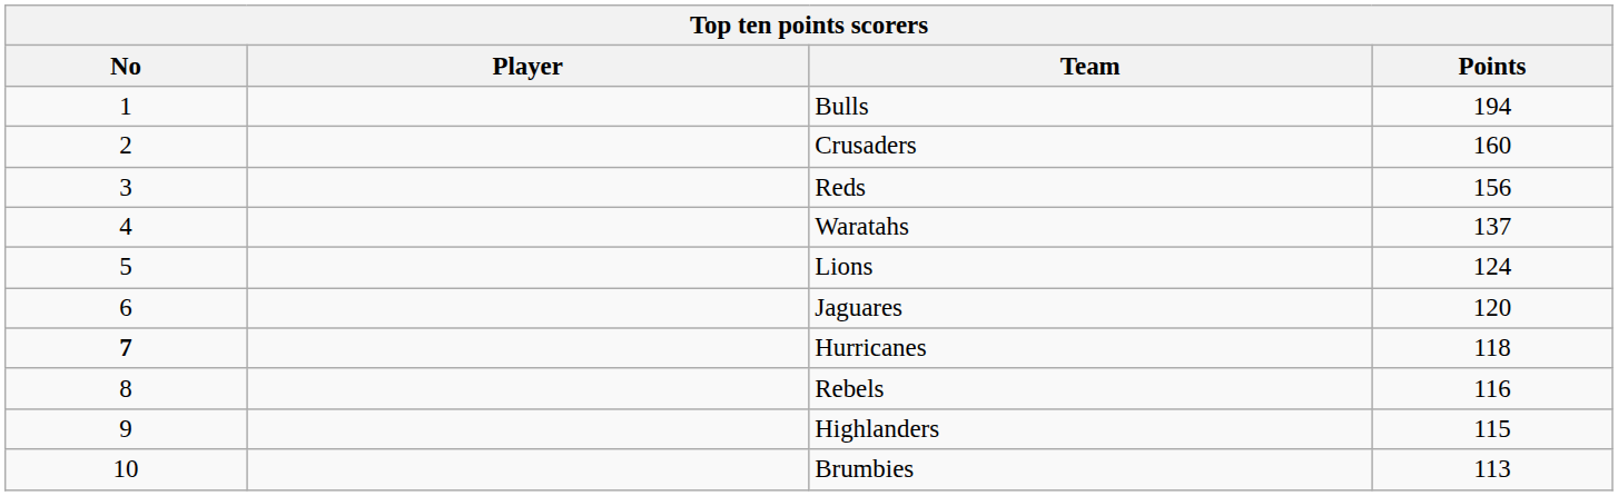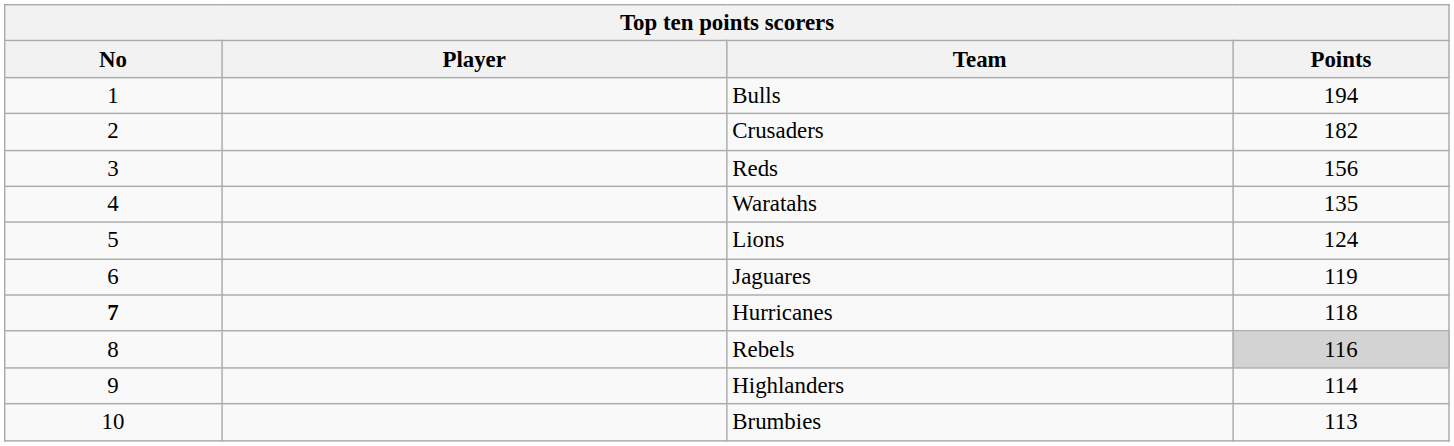Crusaders | Points: 160 -> 182
Waratahs | Points: 137 -> 135
Jaguares | Points: 120 -> 119
Rebels | Points: no background -> lightgrey background
Highlanders | Points: 115 -> 114
